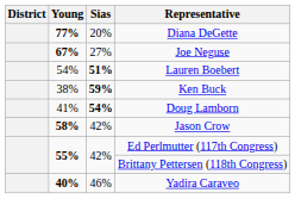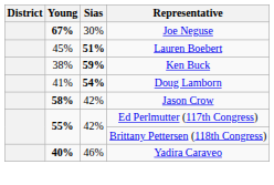- row: 77% | 20% | Diana DeGette
Joe Neguse | Sias: 27% -> 30%
Lauren Boebert | Young: 54% -> 45%
